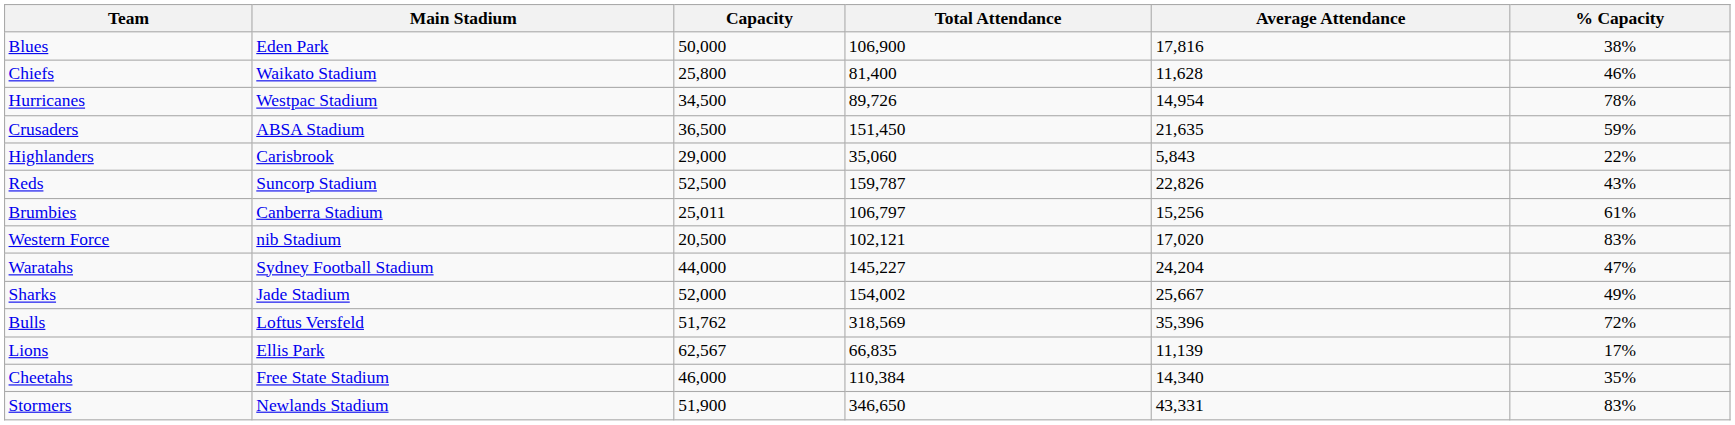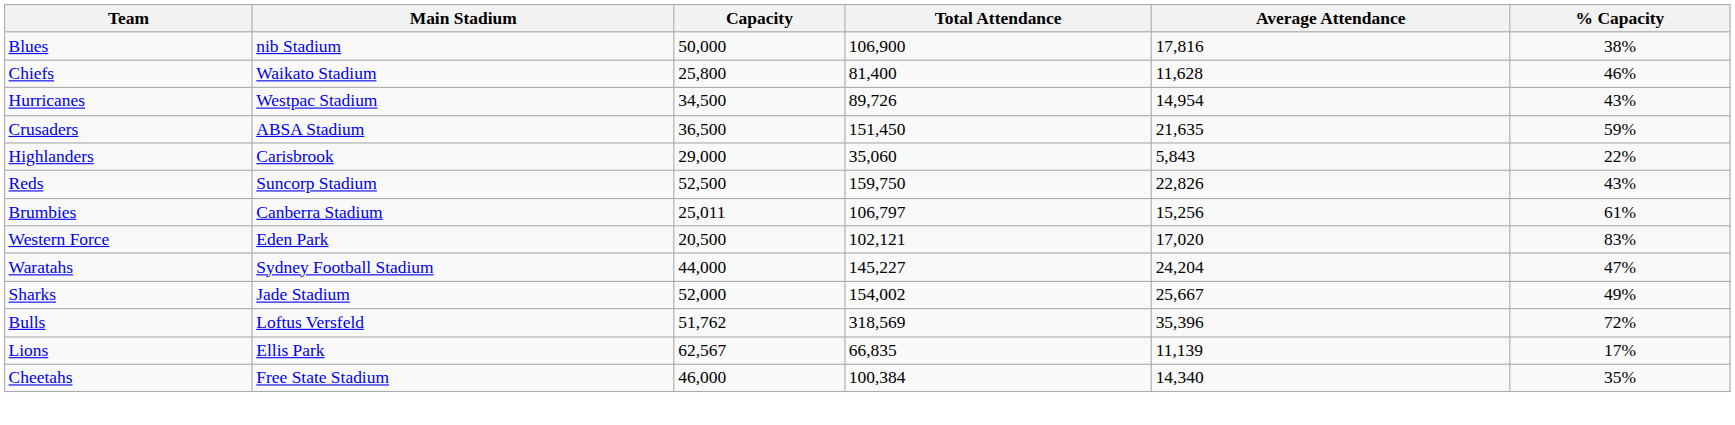Blues | Main Stadium: Eden Park -> nib Stadium
Hurricanes | % Capacity: 78% -> 43%
Reds | Total Attendance: 159,787 -> 159,750
Western Force | Main Stadium: nib Stadium -> Eden Park
Cheetahs | Total Attendance: 110,384 -> 100,384
- row: Stormers | Newlands Stadium | 51,900 | 346,650 | 43,331 | 83%
